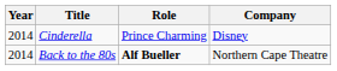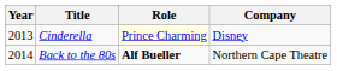Cinderella | Year: 2014 -> 2013
Cinderella | Role: no background -> lightyellow background
